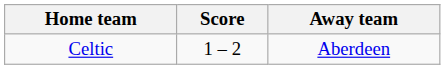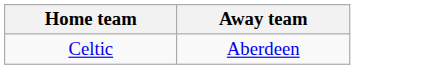- column: Score | 1 – 2
